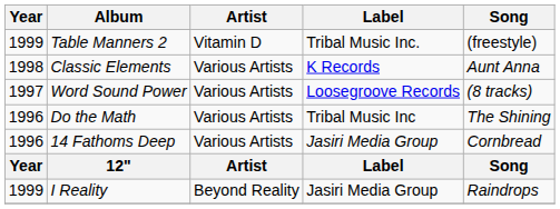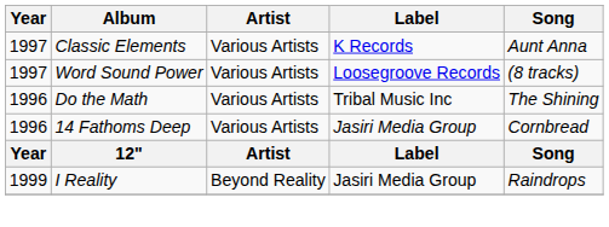- row: 1999 | Table Manners 2 | Vitamin D | Tribal Music Inc. | (freestyle)
Classic Elements | Year: 1998 -> 1997
